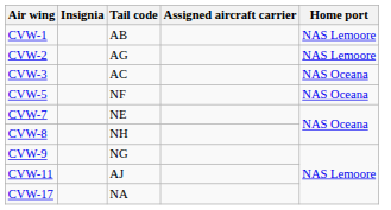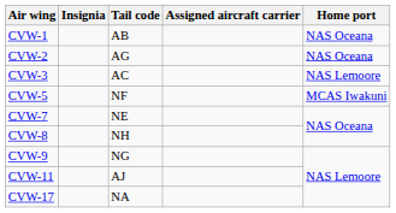CVW-1 | Home port: NAS Lemoore -> NAS Oceana
CVW-2 | Home port: NAS Lemoore -> NAS Oceana
CVW-3 | Home port: NAS Oceana -> NAS Lemoore
CVW-5 | Home port: NAS Oceana -> MCAS Iwakuni
